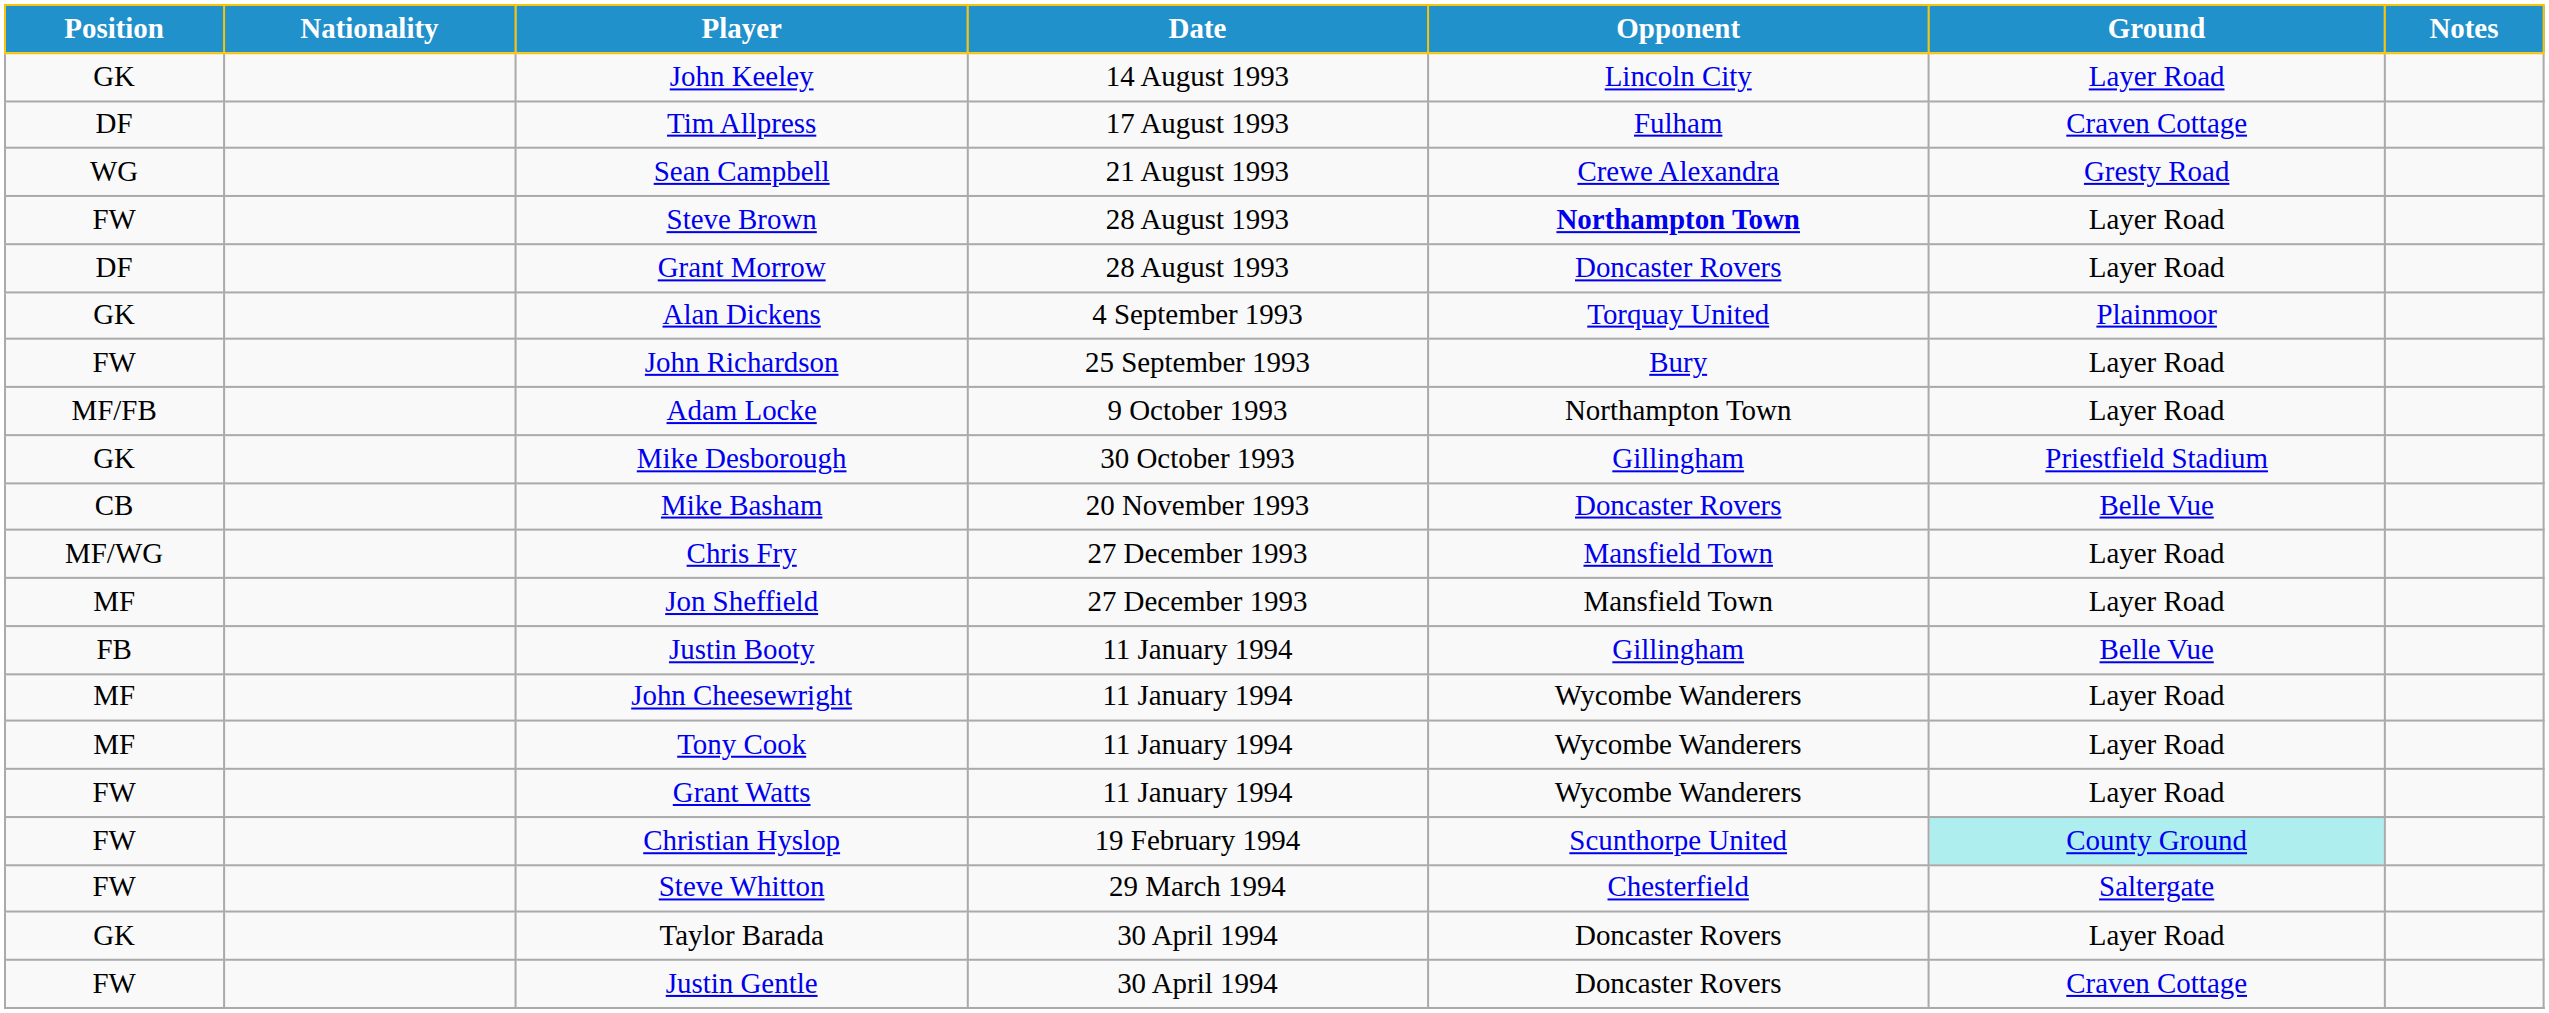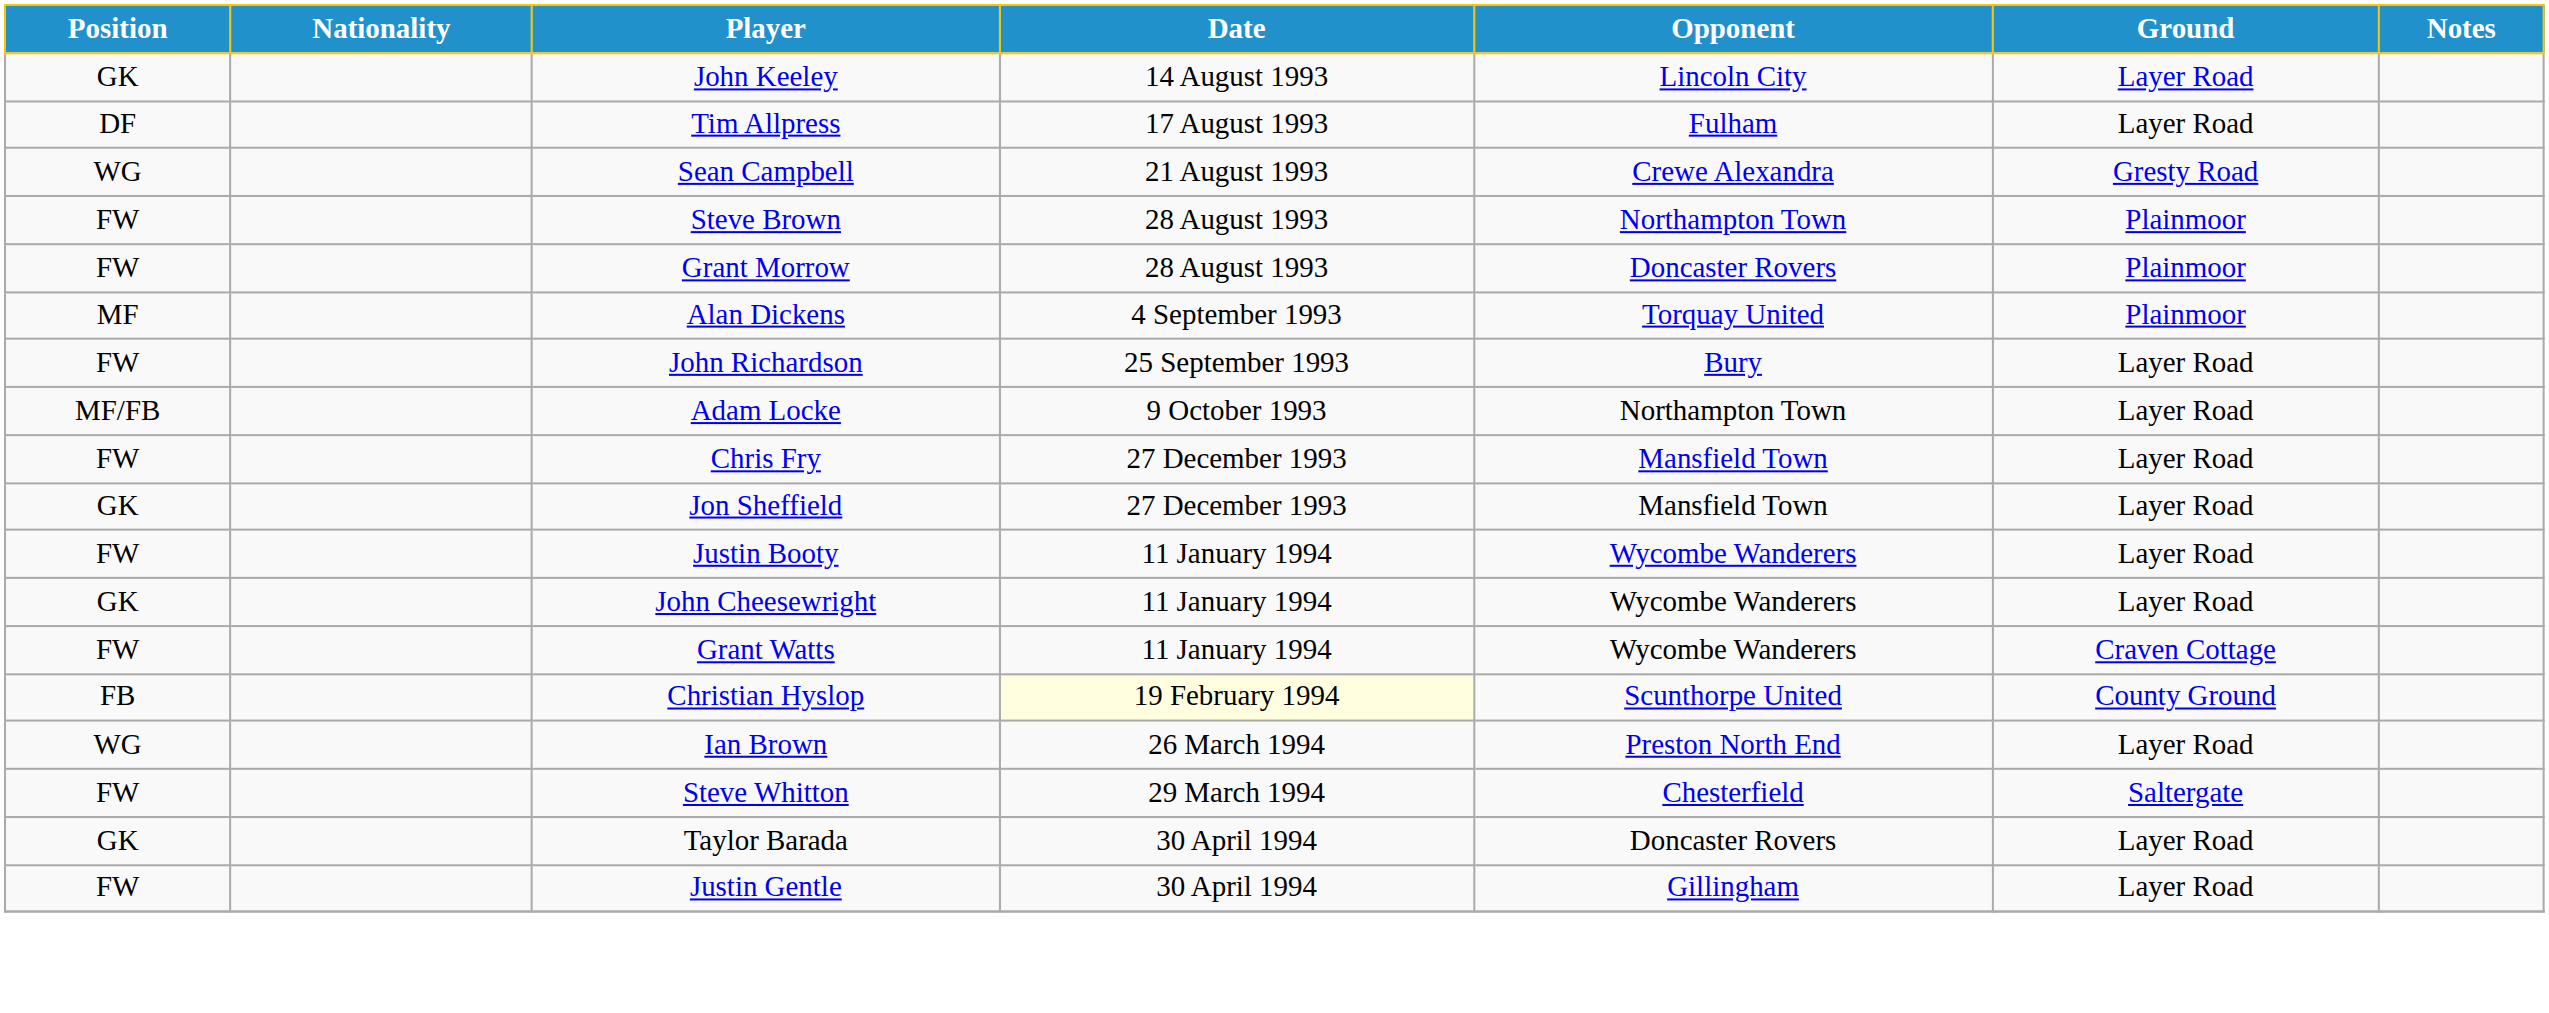Tim Allpress | Ground: Craven Cottage -> Layer Road
Steve Brown | Opponent: bold -> normal
Steve Brown | Ground: Layer Road -> Plainmoor
Grant Morrow | Position: DF -> FW
Grant Morrow | Ground: Layer Road -> Plainmoor
Alan Dickens | Position: GK -> MF
- row: GK | Mike Desborough | 30 October 1993 | Gillingham | Priestfield Stadium
- row: CB | Mike Basham | 20 November 1993 | Doncaster Rovers | Belle Vue
Chris Fry | Position: MF/WG -> FW
Jon Sheffield | Position: MF -> GK
Justin Booty | Position: FB -> FW
Justin Booty | Opponent: Gillingham -> Wycombe Wanderers
Justin Booty | Ground: Belle Vue -> Layer Road
John Cheesewright | Position: MF -> GK
- row: MF | Tony Cook | 11 January 1994 | Wycombe Wanderers | Layer Road
Grant Watts | Ground: Layer Road -> Craven Cottage
Christian Hyslop | Position: FW -> FB
Christian Hyslop | Date: no background -> lightyellow background
Christian Hyslop | Ground: paleturquoise background -> no background
+ row: WG | Ian Brown | 26 March 1994 | Preston North End | Layer Road
Justin Gentle | Opponent: Doncaster Rovers -> Gillingham
Justin Gentle | Ground: Craven Cottage -> Layer Road
